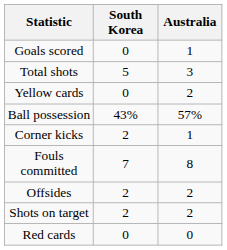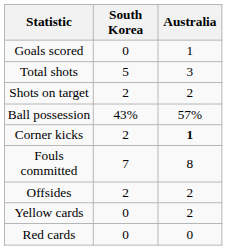rows swapped: Shots on target <-> Yellow cards
Corner kicks | Australia: normal -> bold
